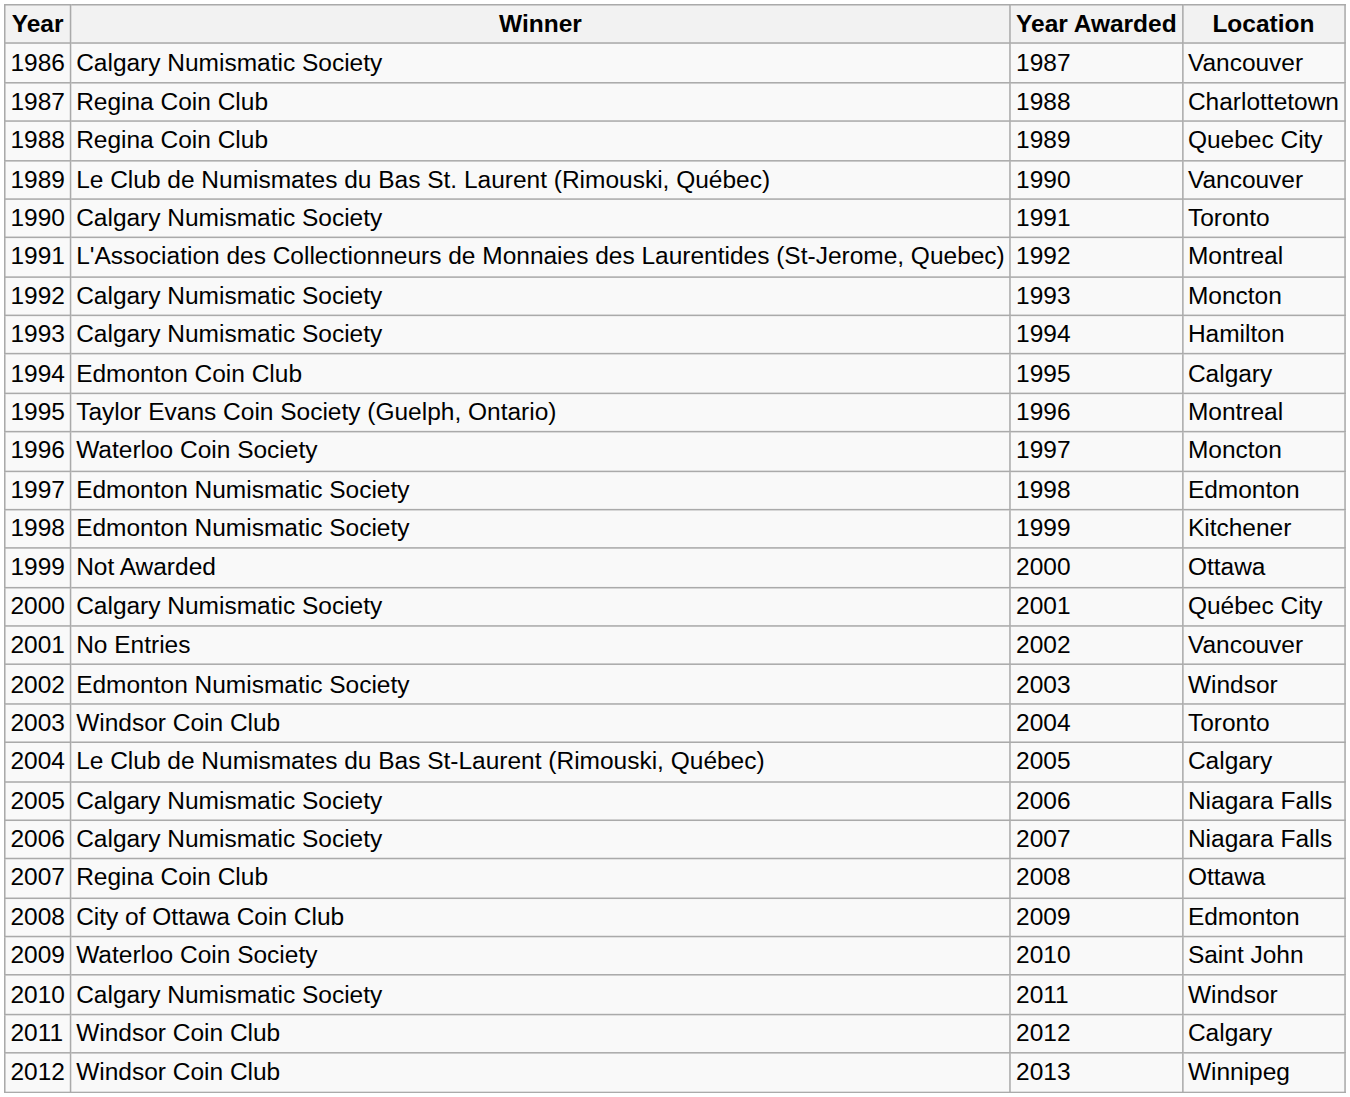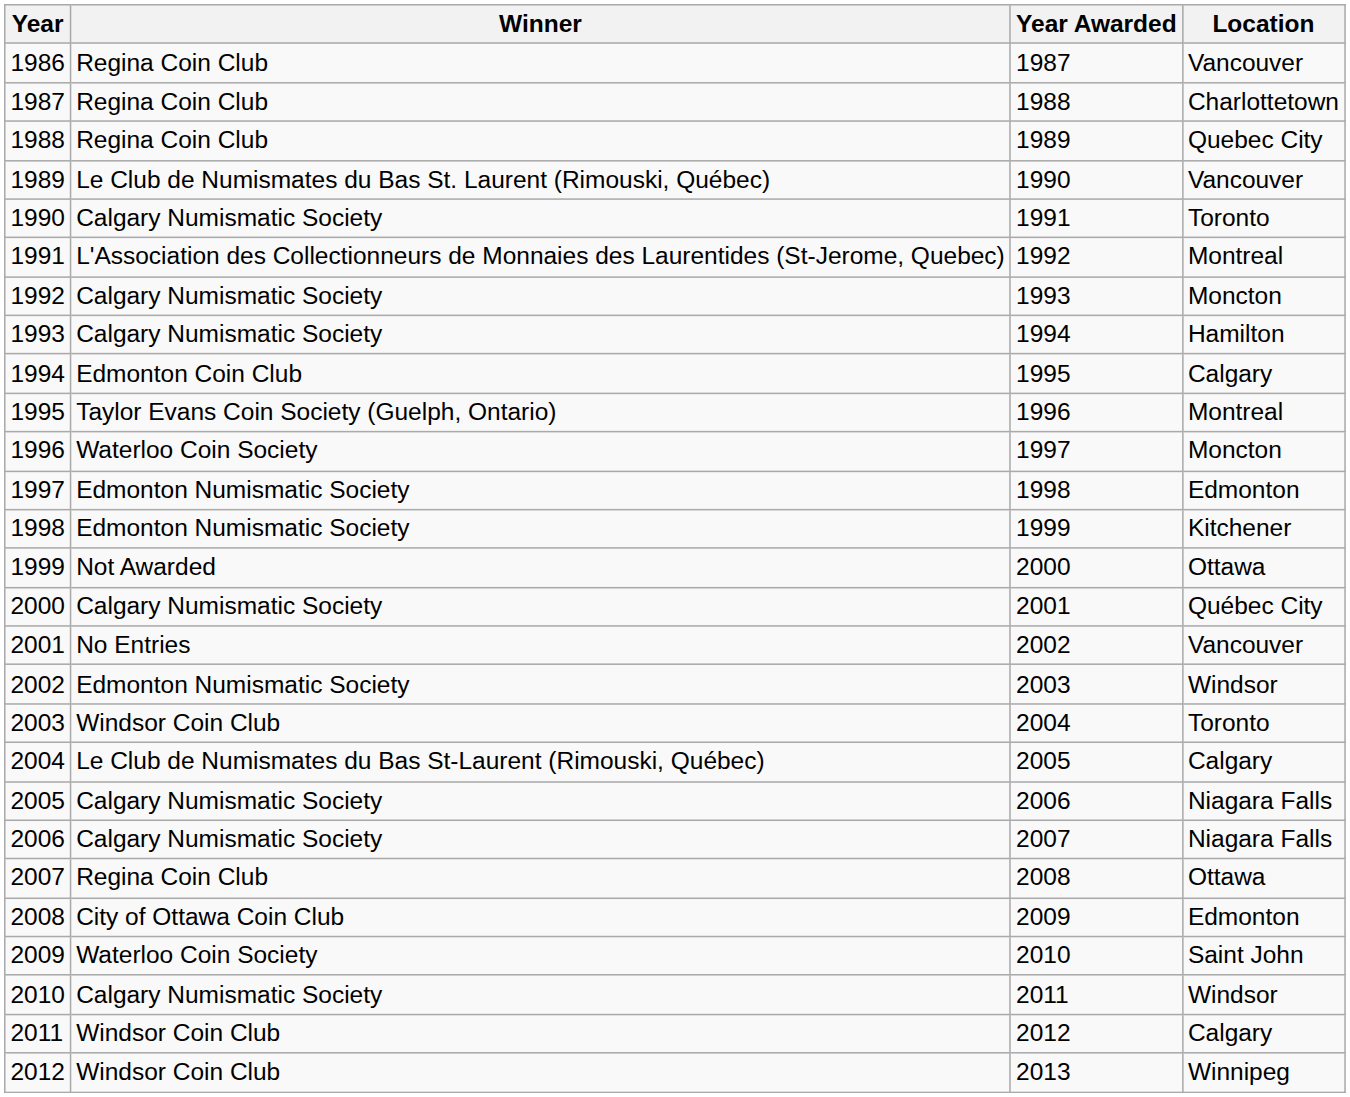1986 | Winner: Calgary Numismatic Society -> Regina Coin Club
